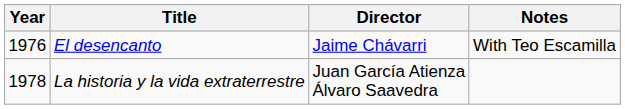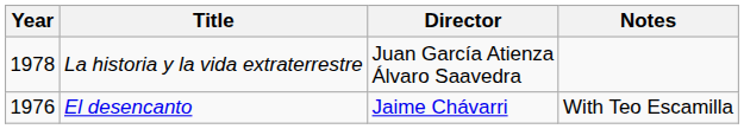rows swapped: El desencanto <-> La historia y la vida extraterrestre
